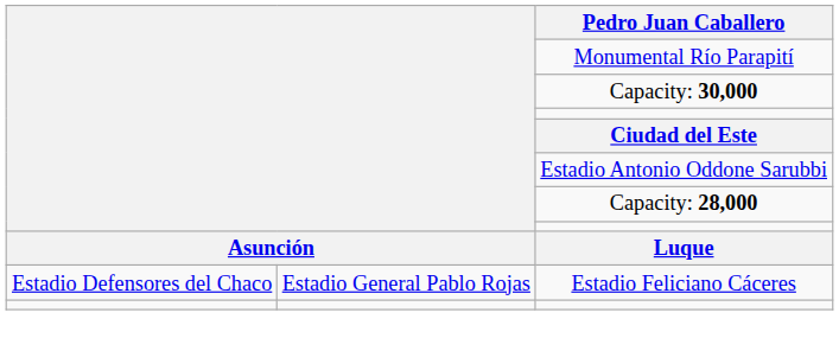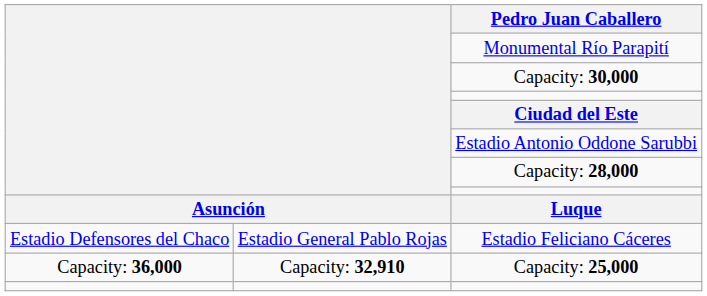+ row: Capacity: 36,000 | Capacity: 32,910 | Capacity: 25,000
